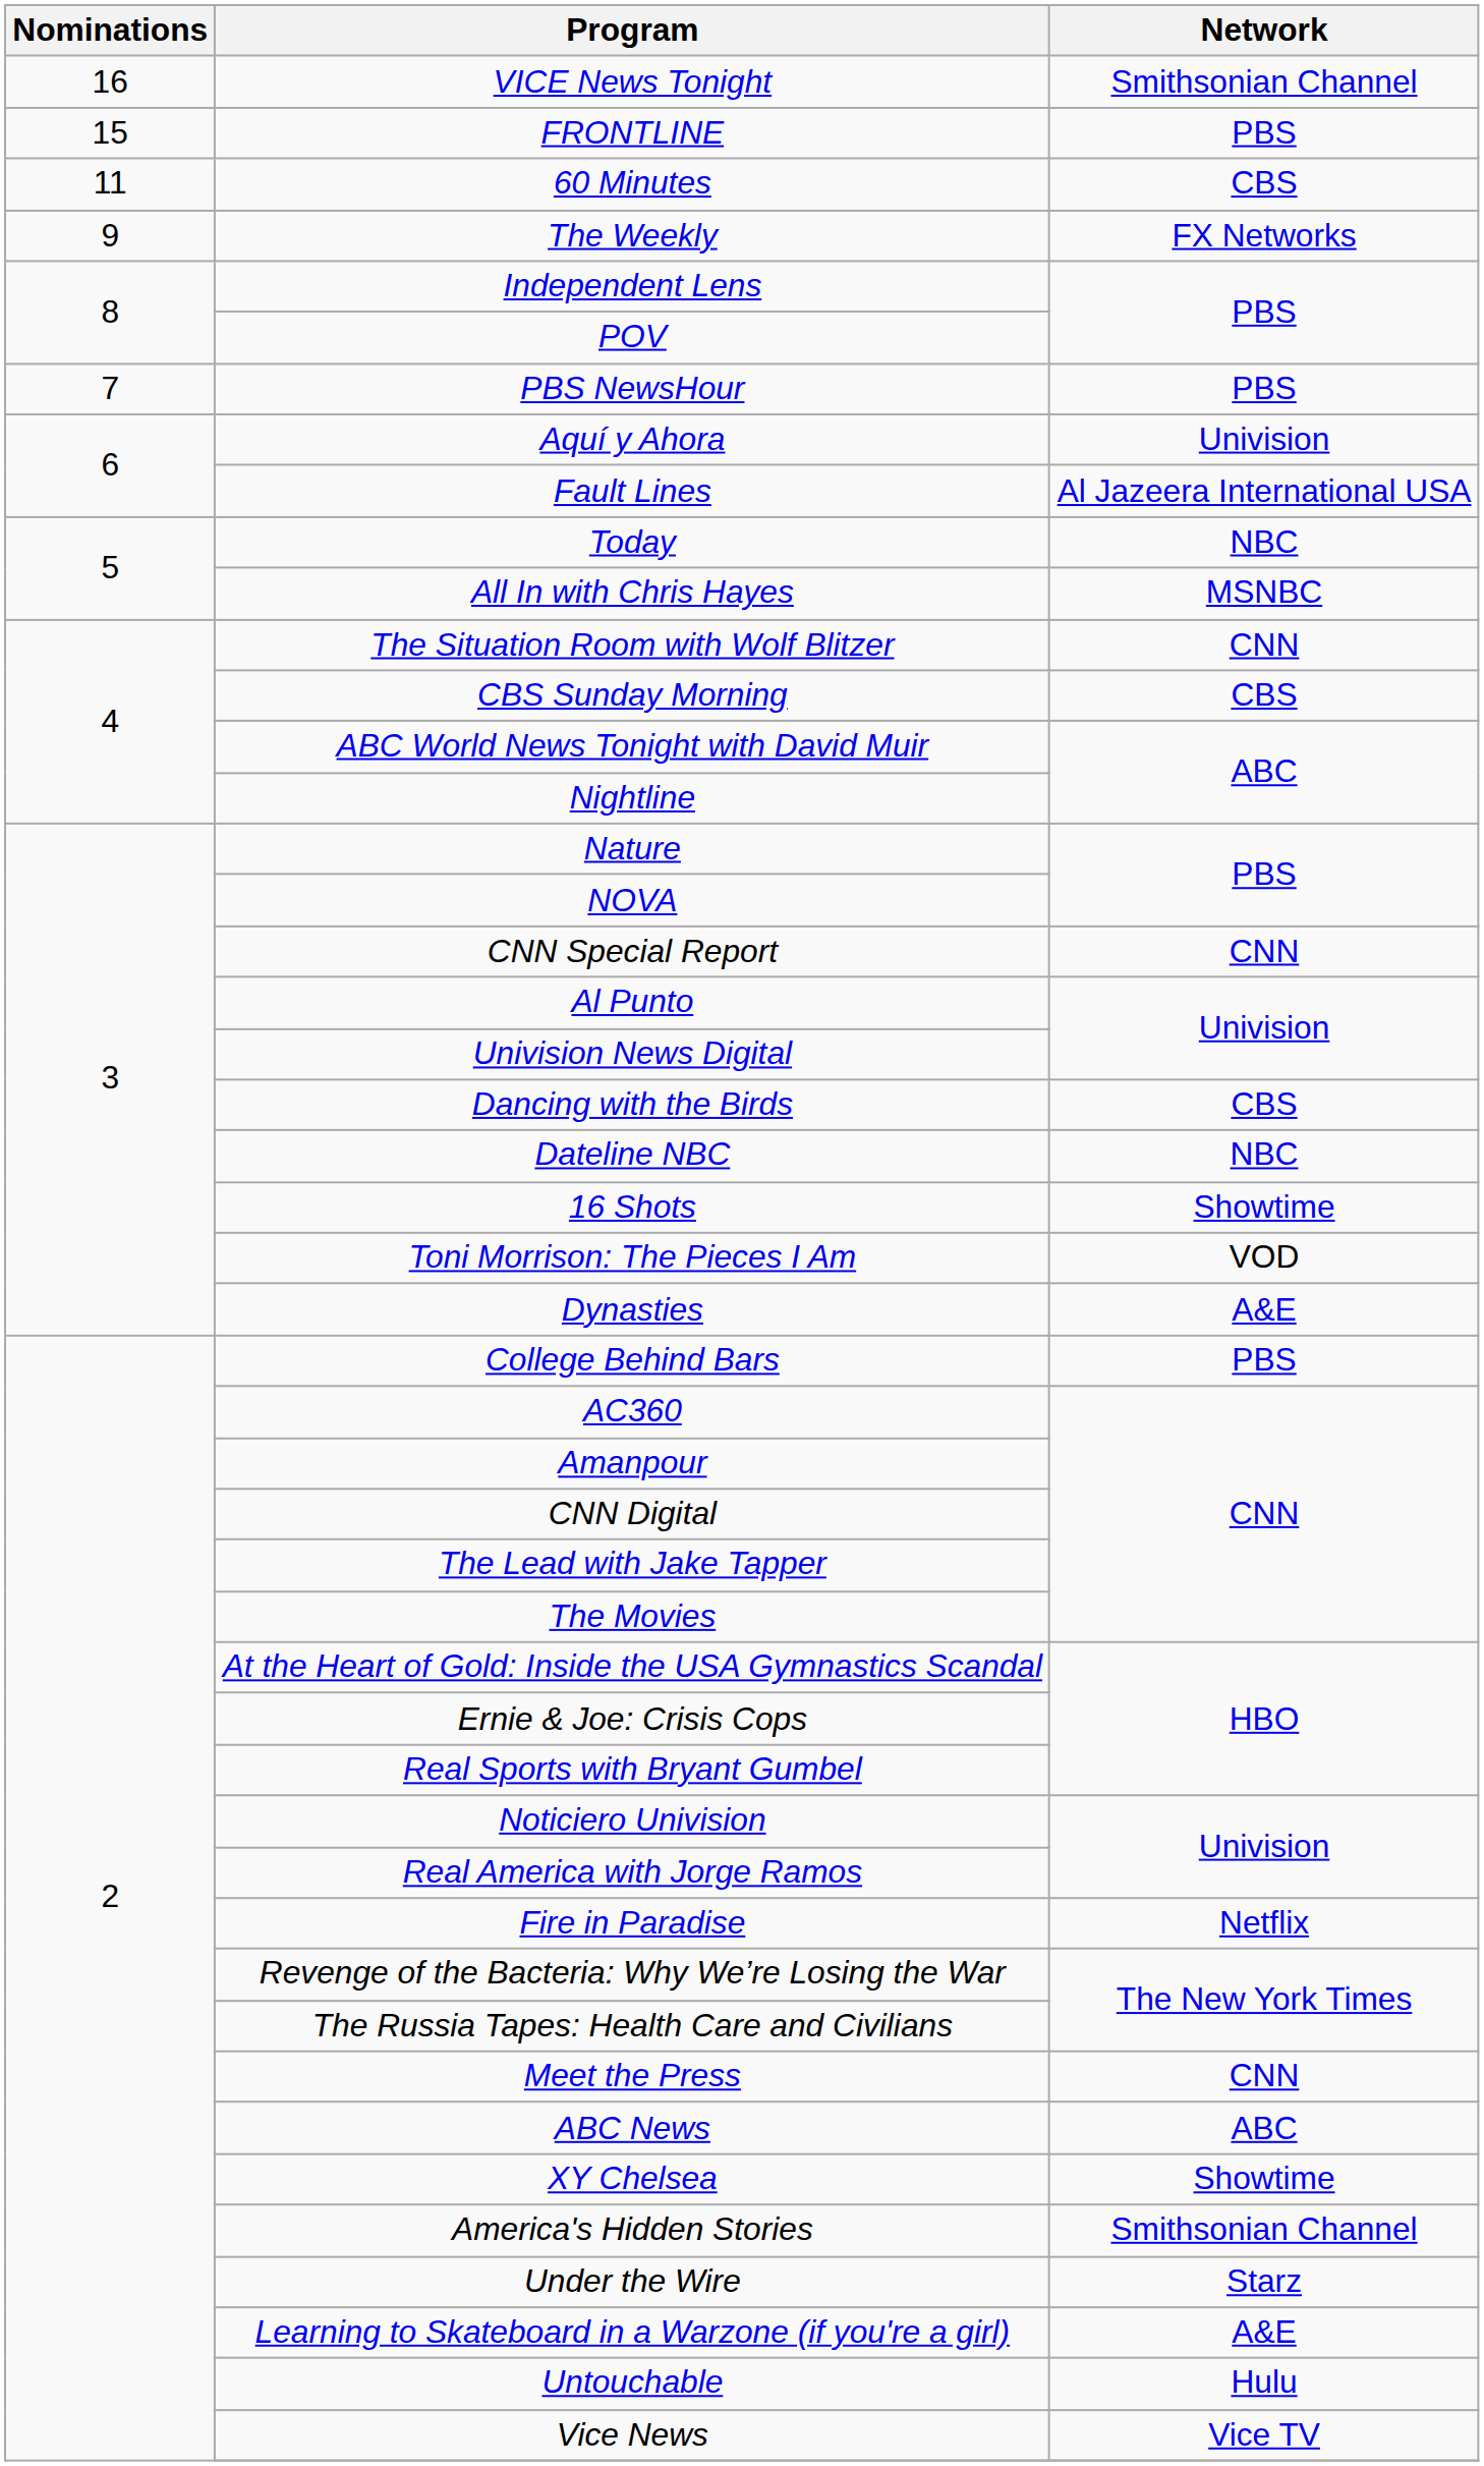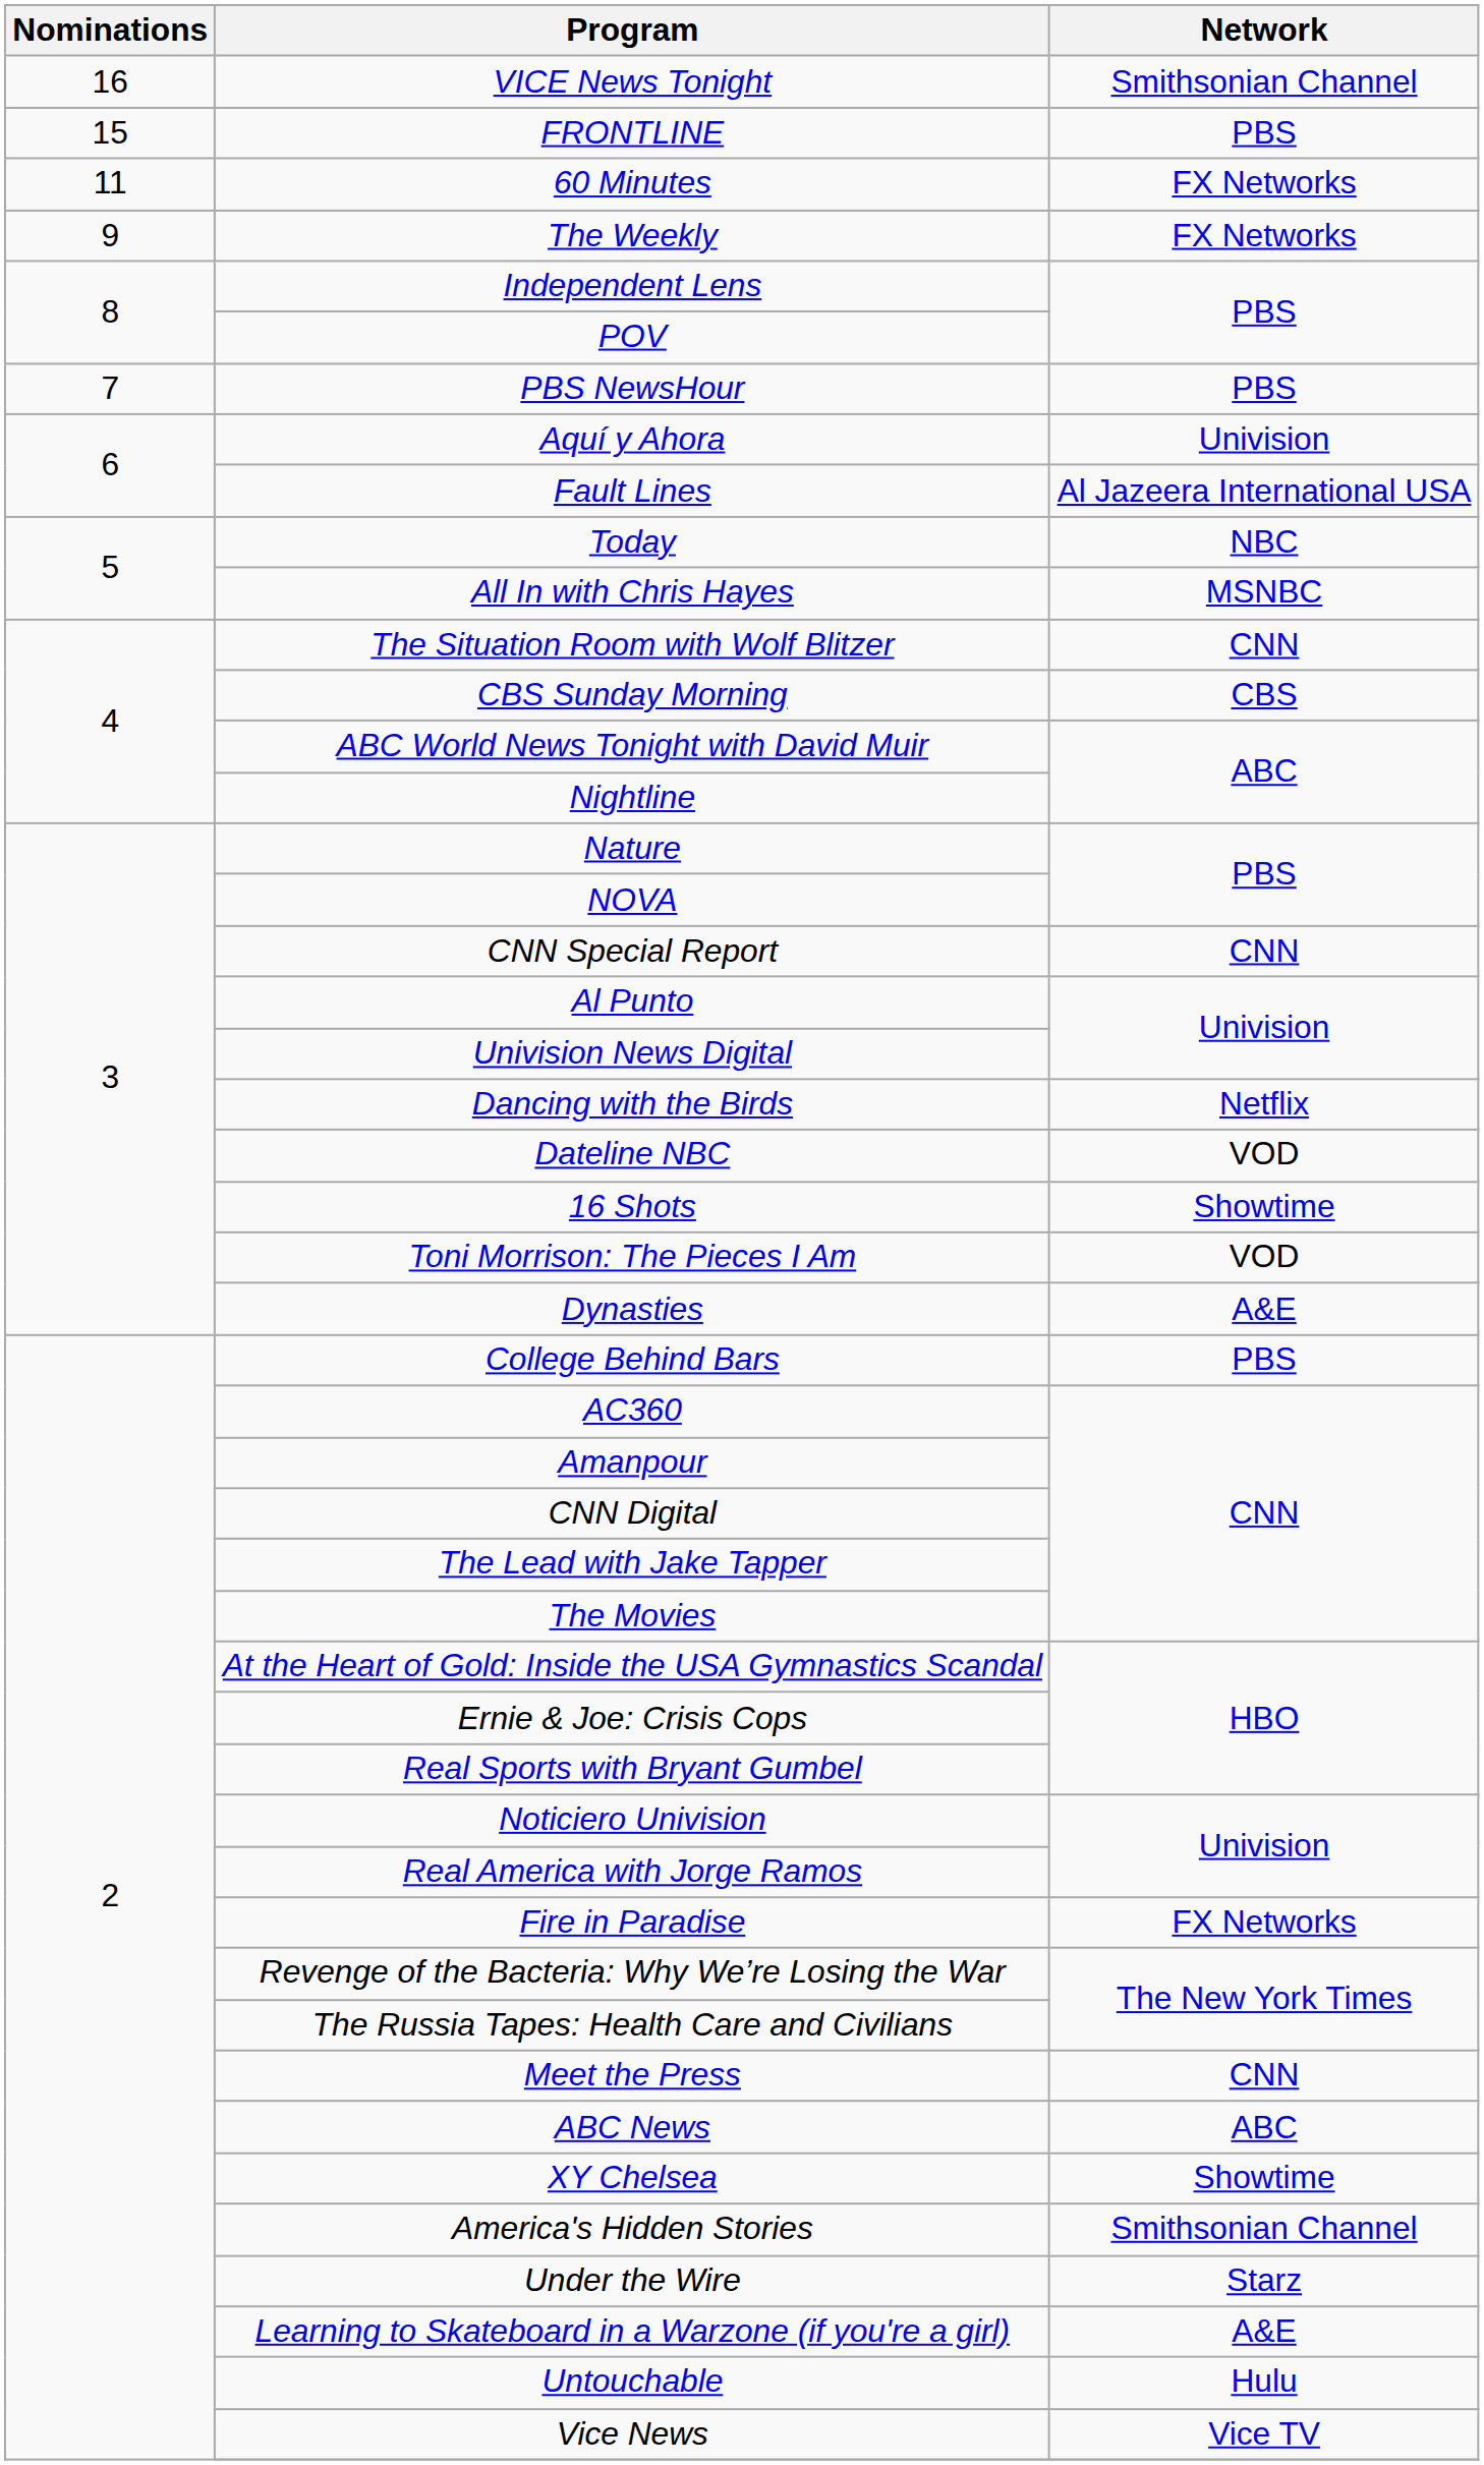60 Minutes | Network: CBS -> FX Networks
Dancing with the Birds | Network: CBS -> Netflix
Dateline NBC | Network: NBC -> VOD
Fire in Paradise | Network: Netflix -> FX Networks
